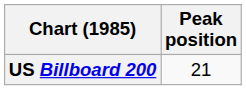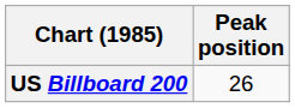US Billboard 200 | Peak position: 21 -> 26
